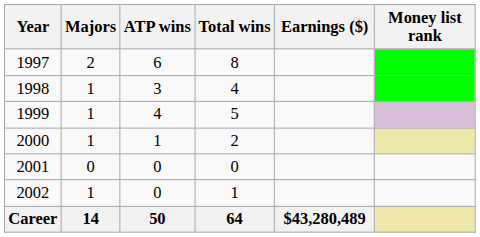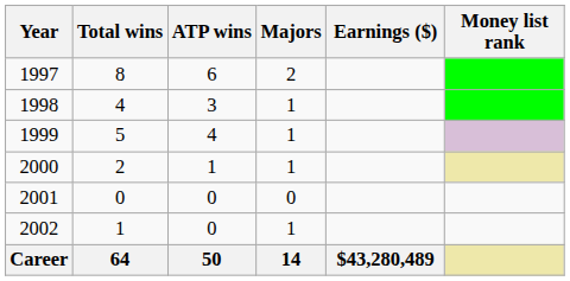columns swapped: Majors <-> Total wins
